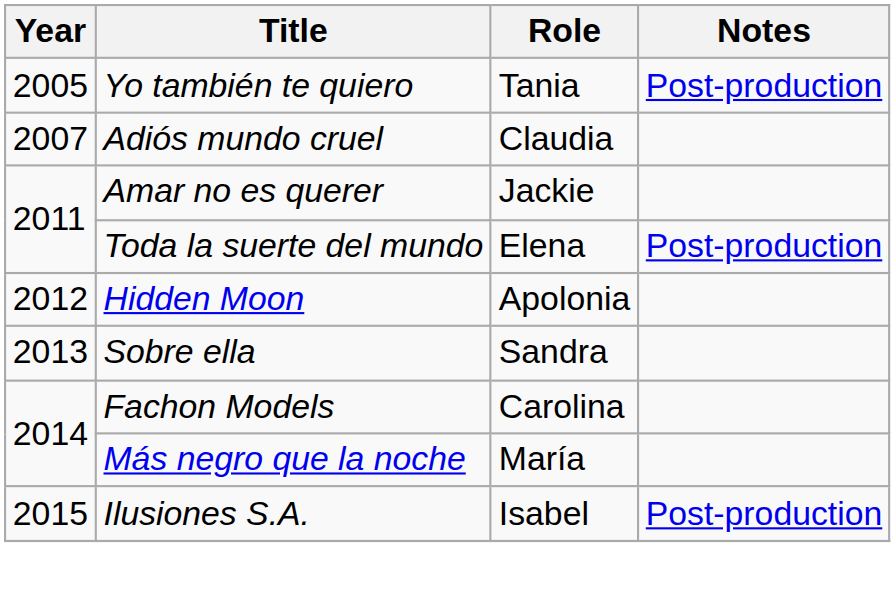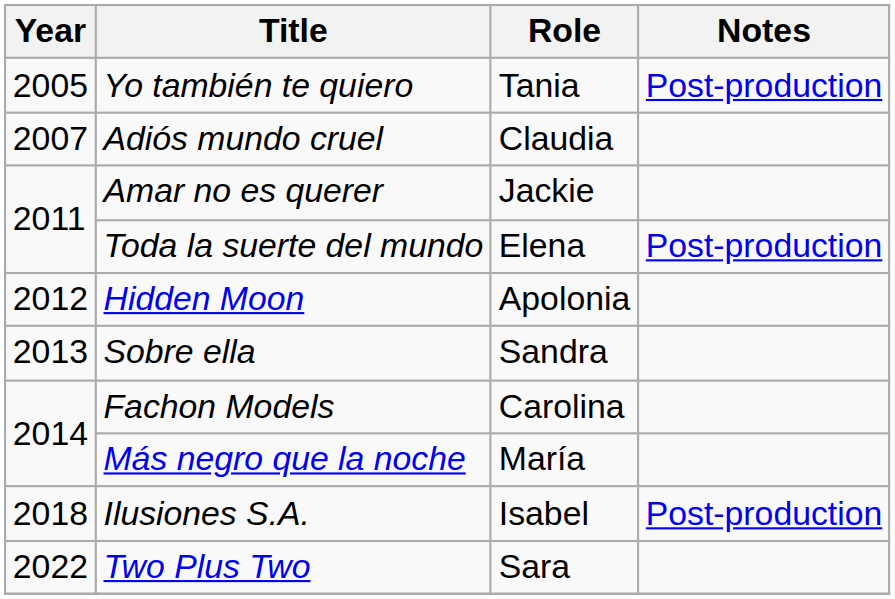Ilusiones S.A. | Year: 2015 -> 2018
+ row: 2022 | Two Plus Two | Sara
